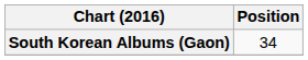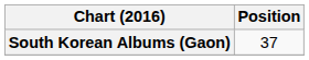South Korean Albums (Gaon) | Position: 34 -> 37
